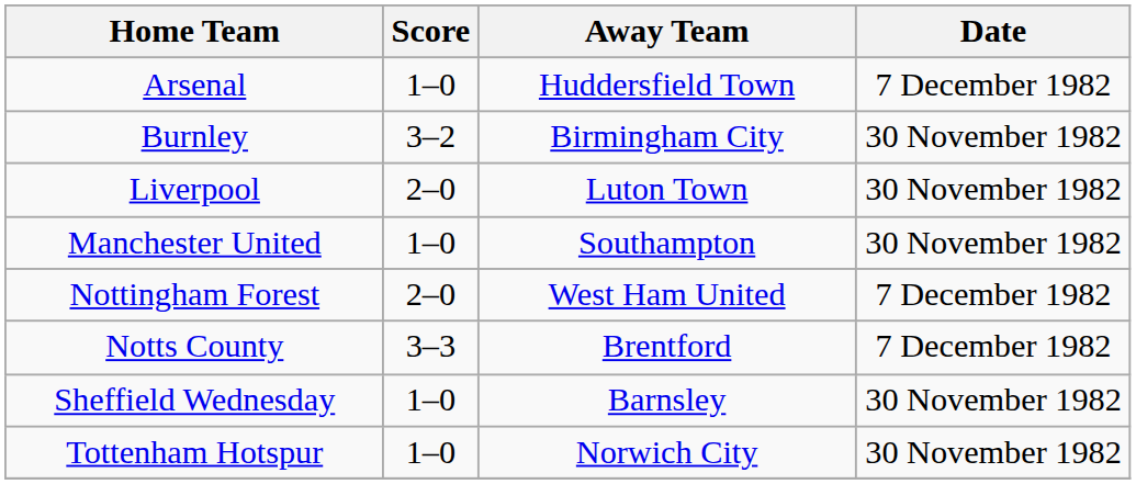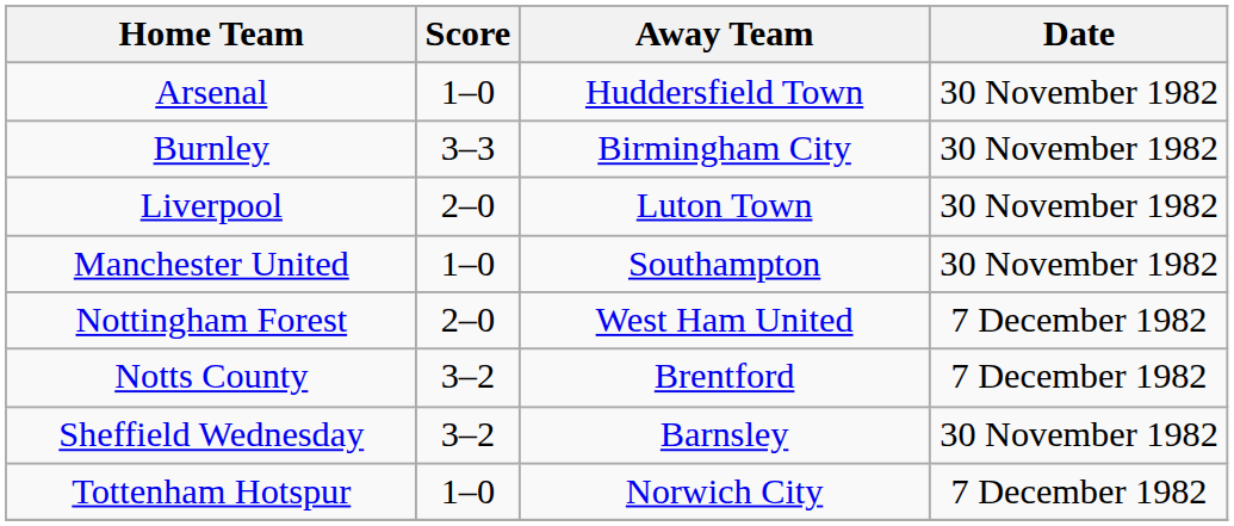Arsenal | Date: 7 December 1982 -> 30 November 1982
Burnley | Score: 3–2 -> 3–3
Notts County | Score: 3–3 -> 3–2
Sheffield Wednesday | Score: 1–0 -> 3–2
Tottenham Hotspur | Date: 30 November 1982 -> 7 December 1982
